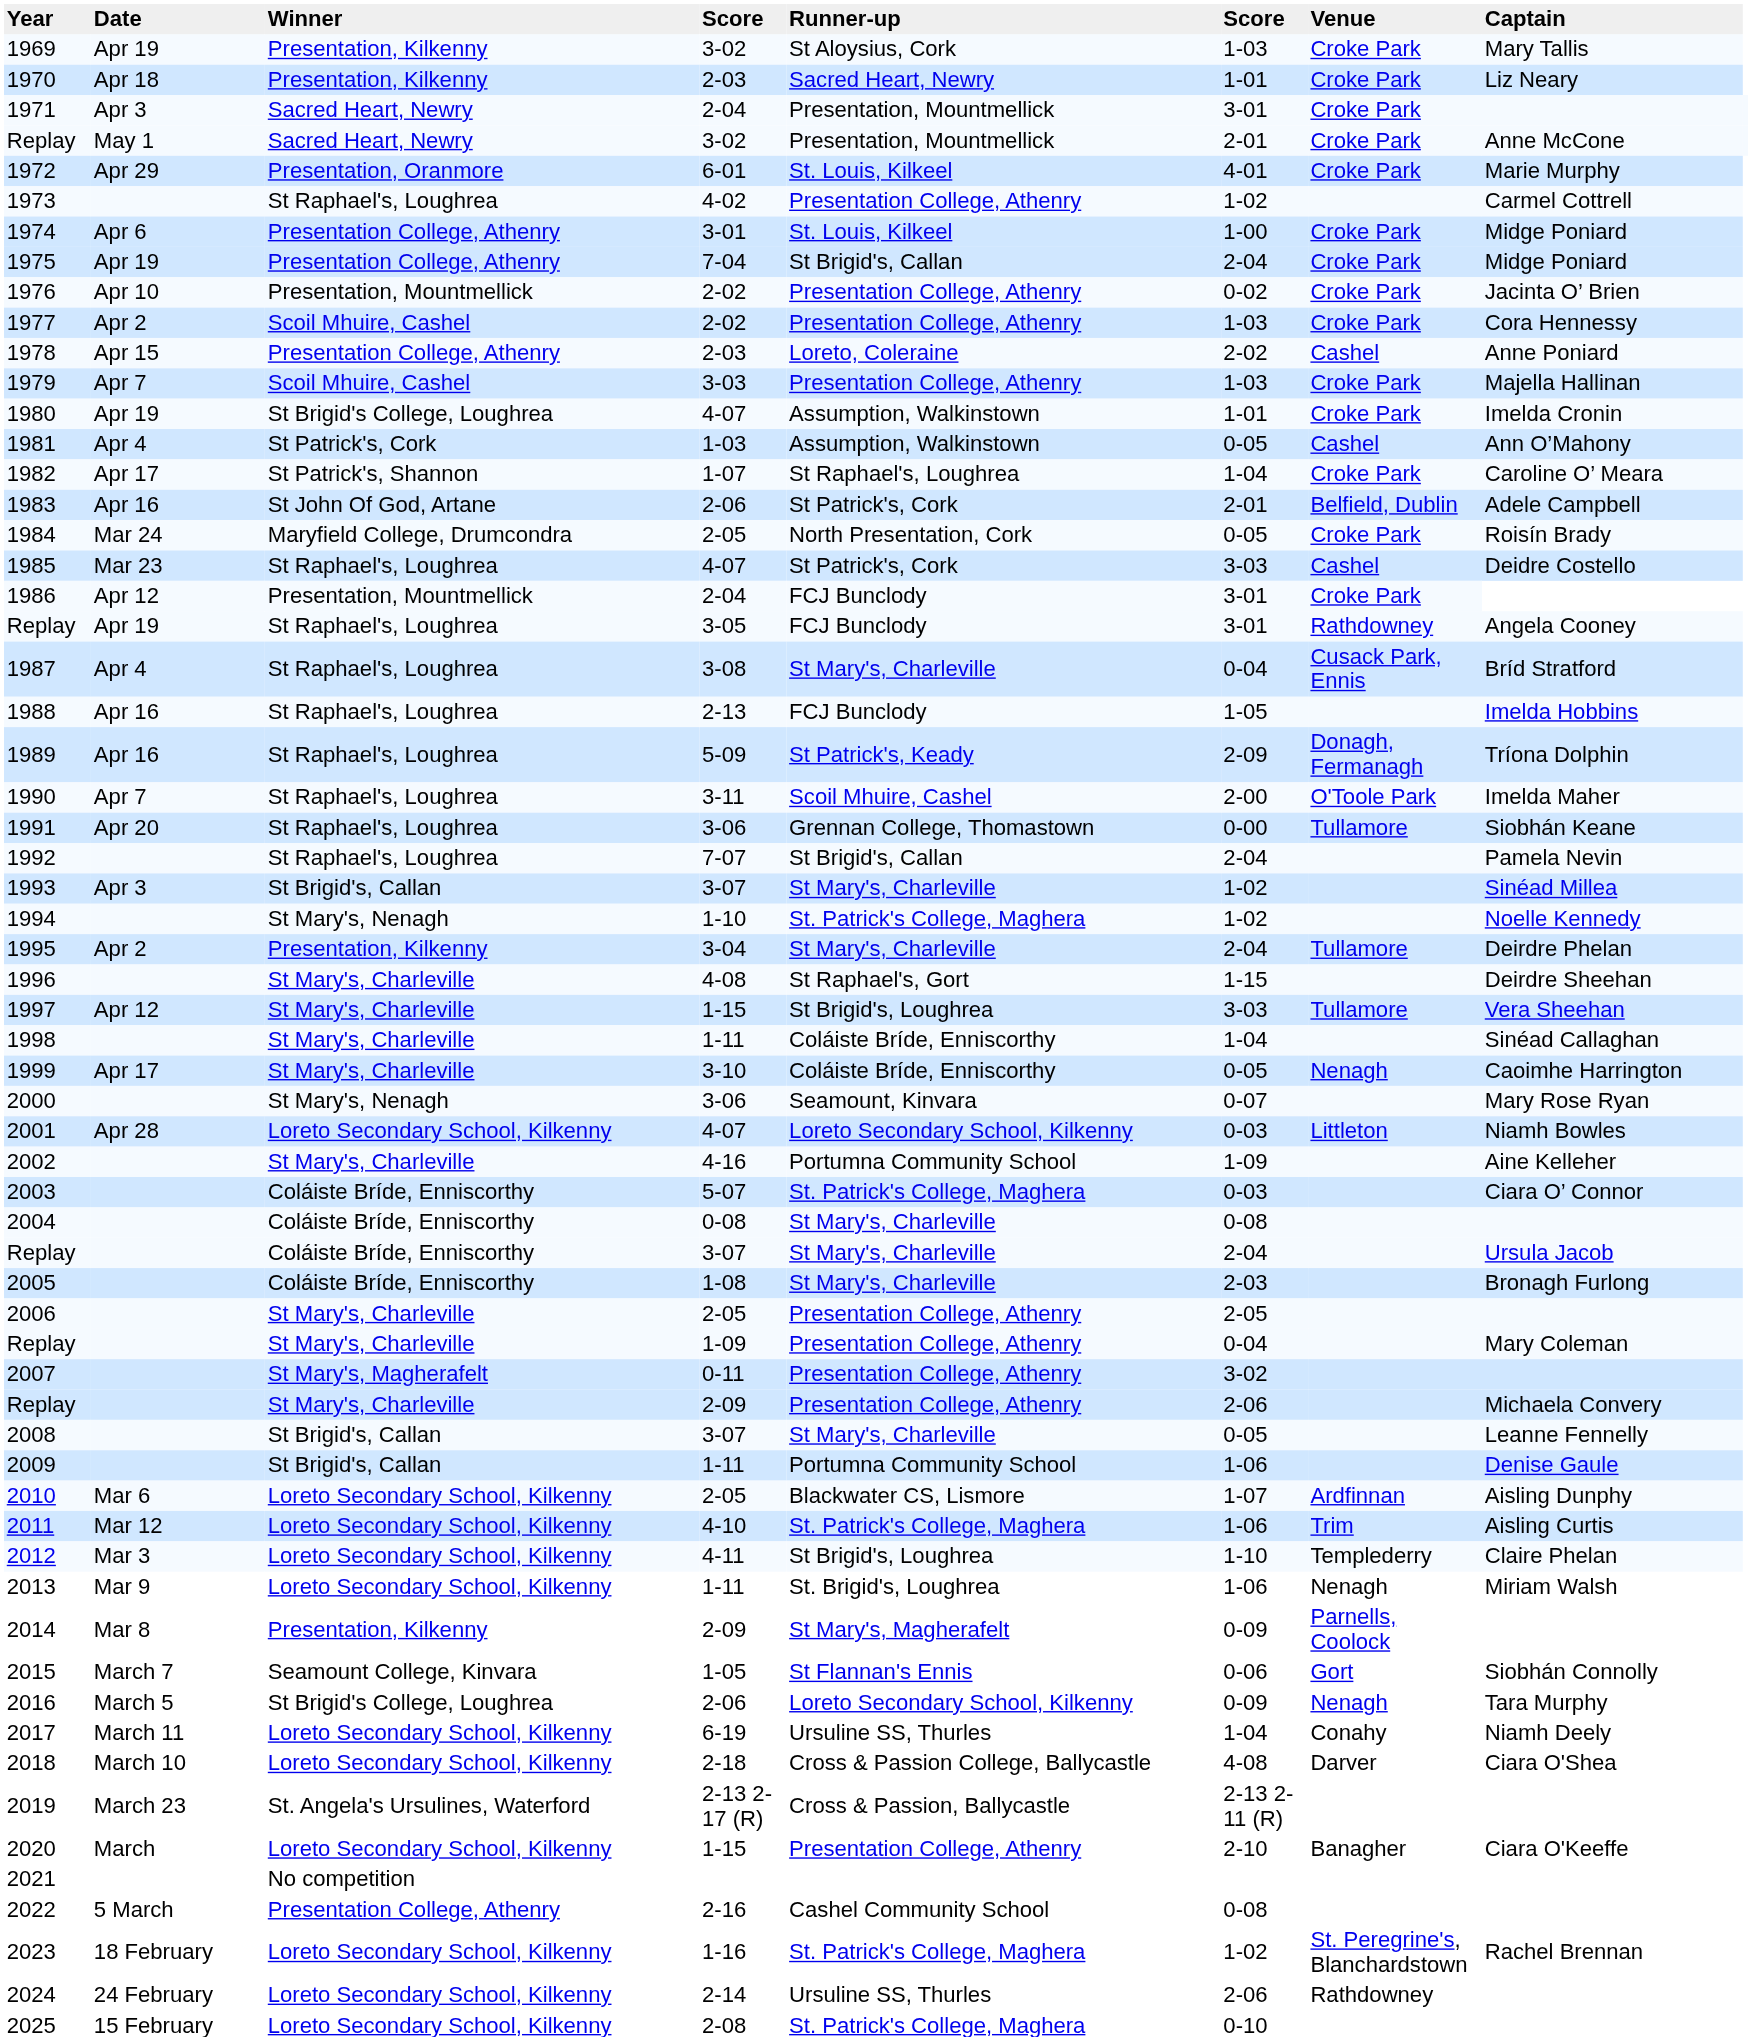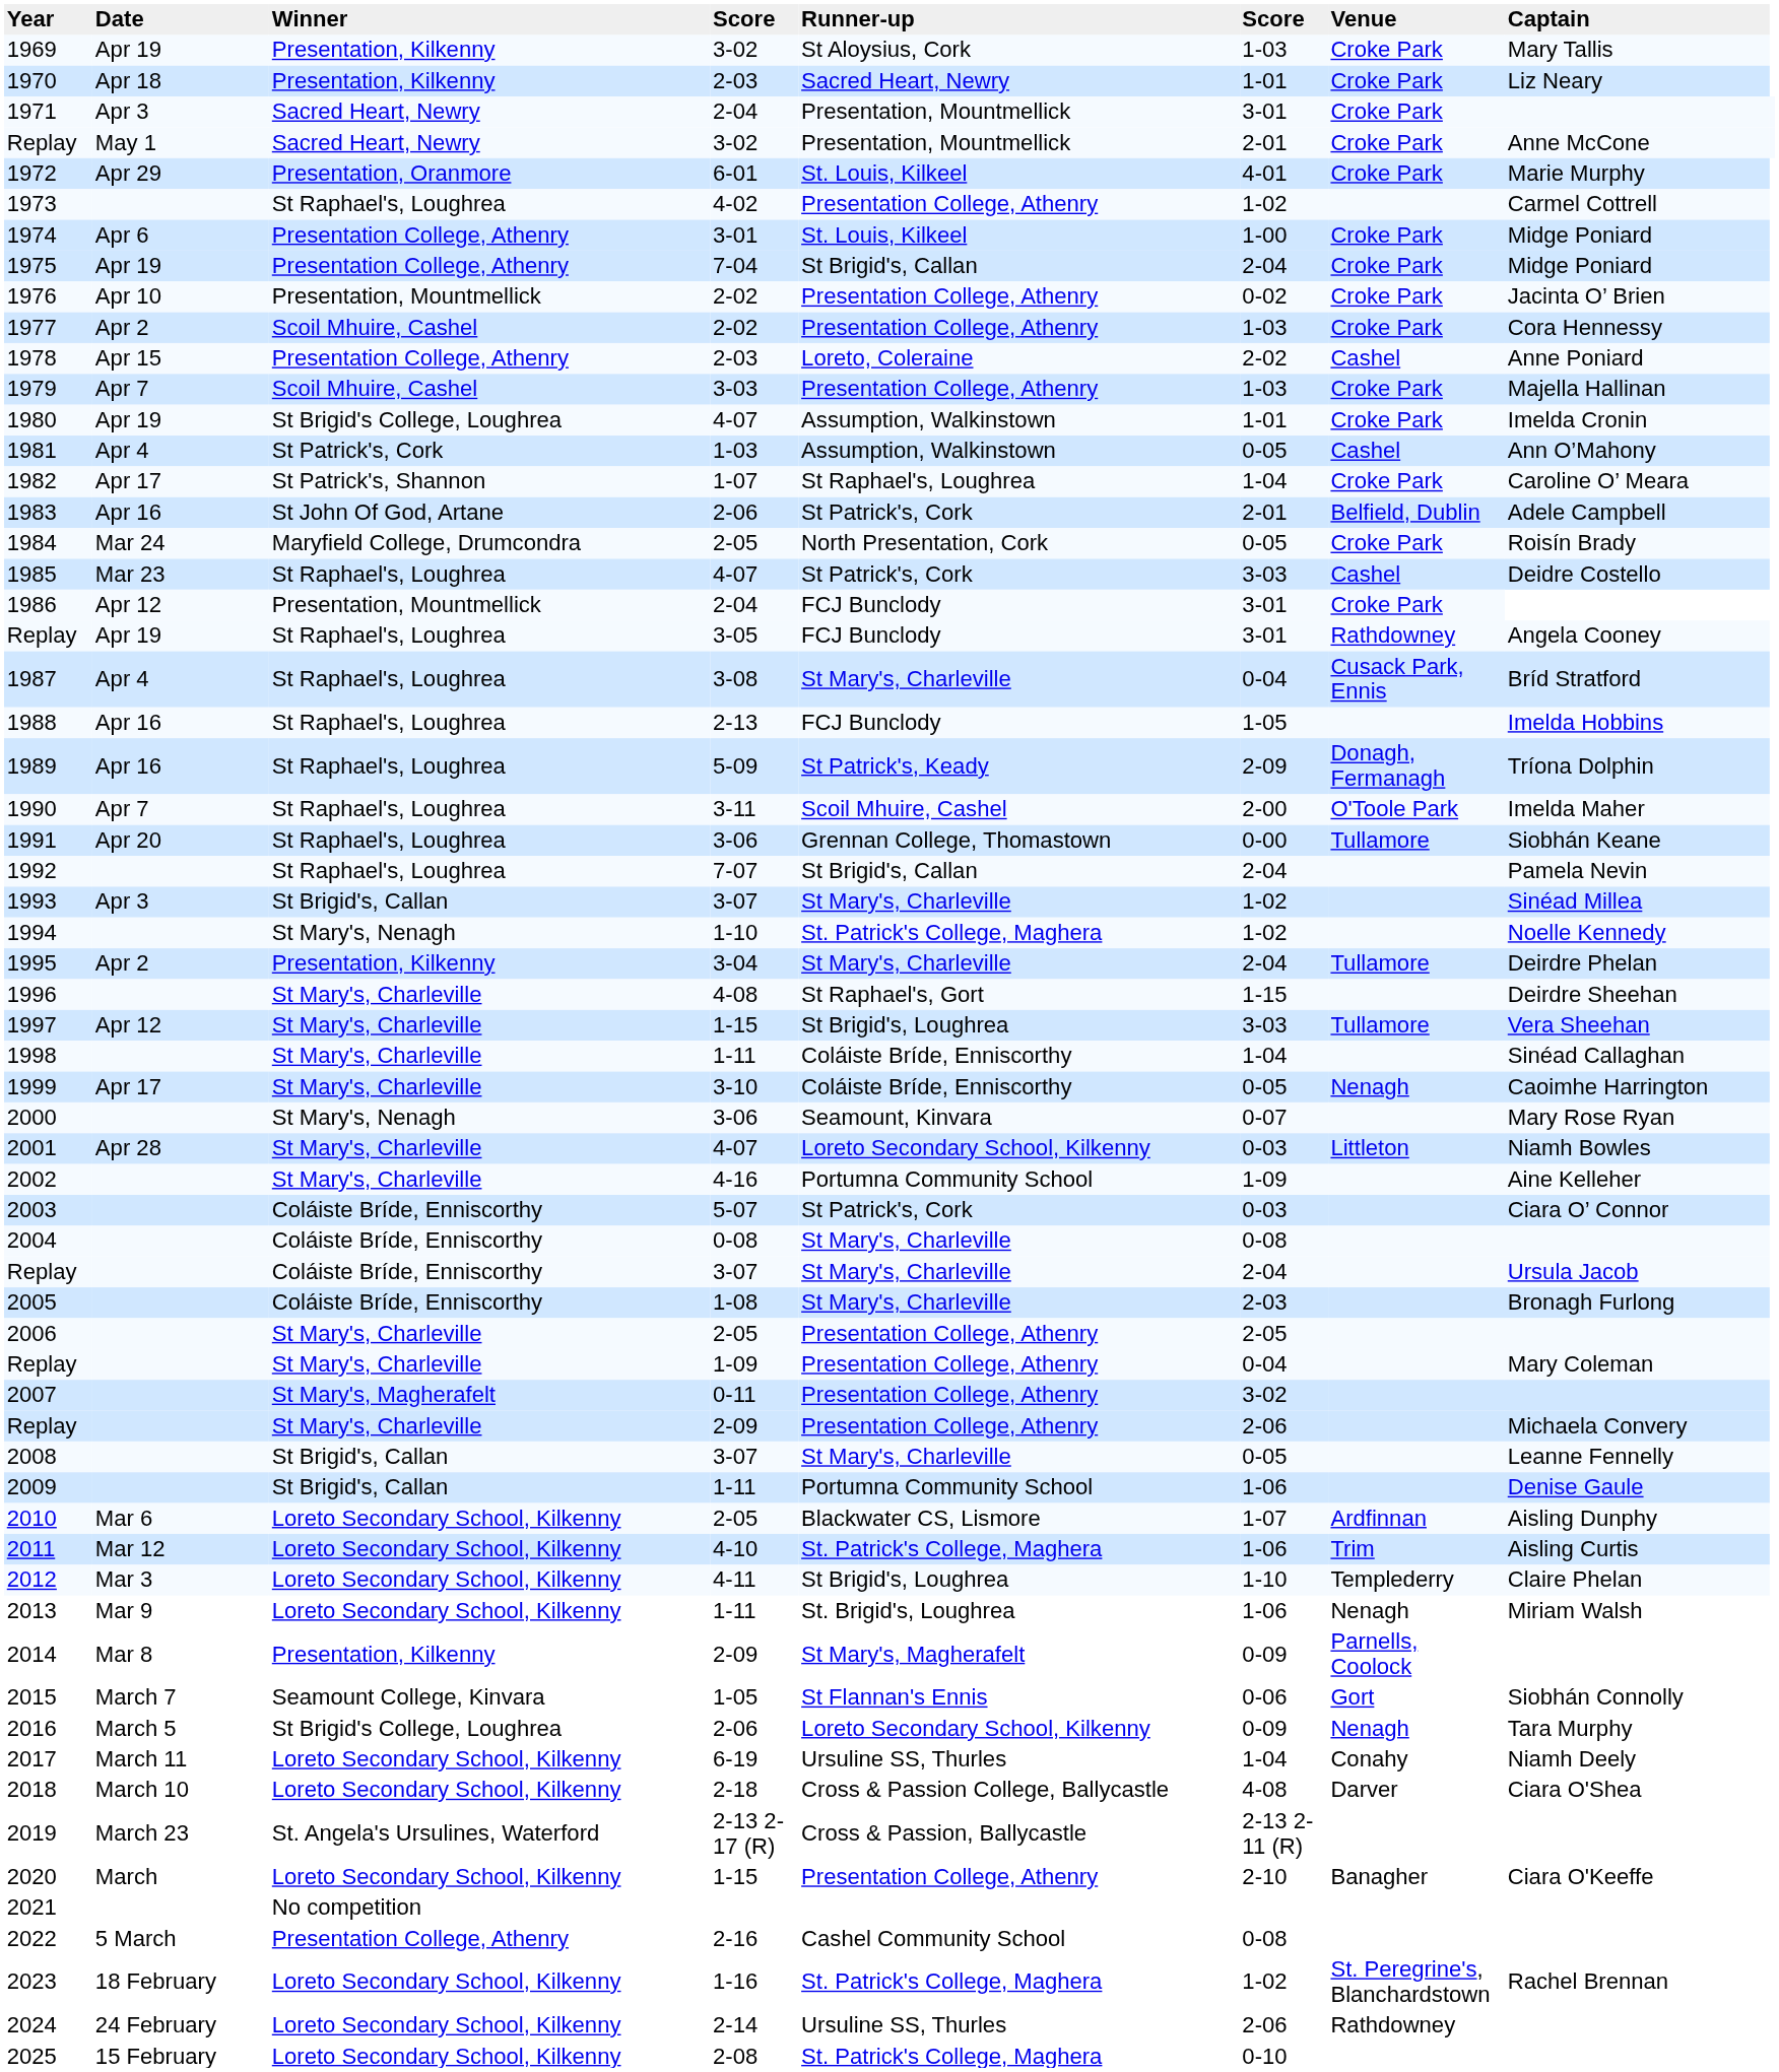2001 | Winner: Loreto Secondary School, Kilkenny -> St Mary's, Charleville
2003 | Runner-up: St. Patrick's College, Maghera -> St Patrick's, Cork
